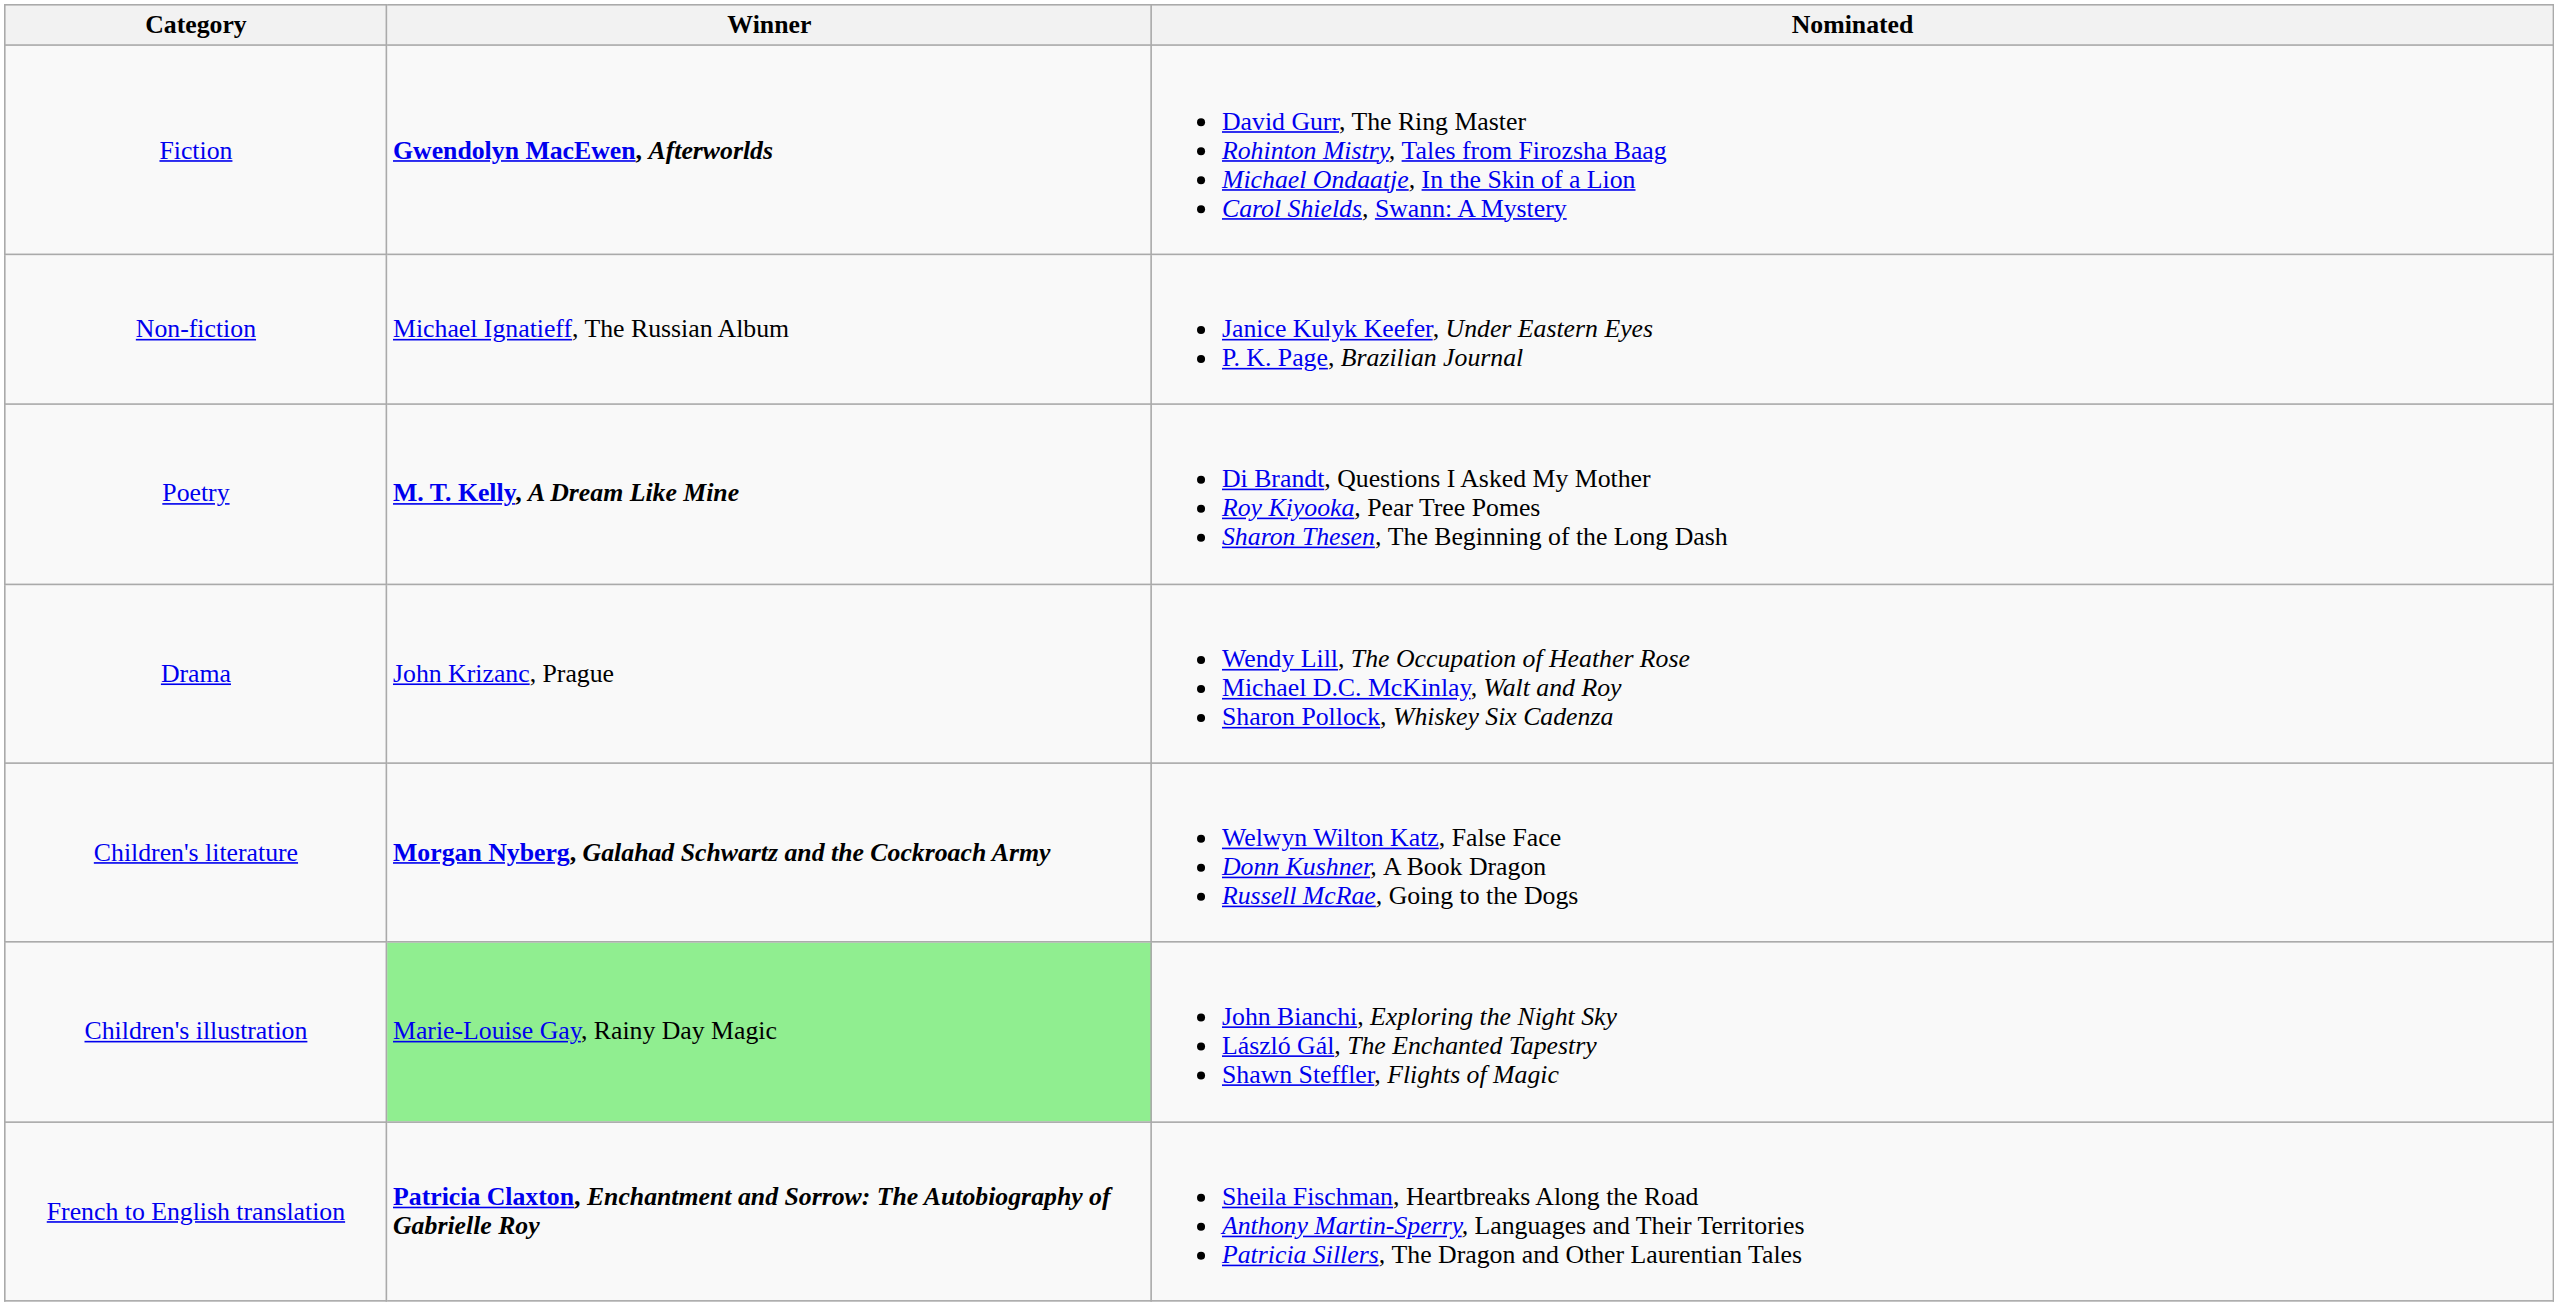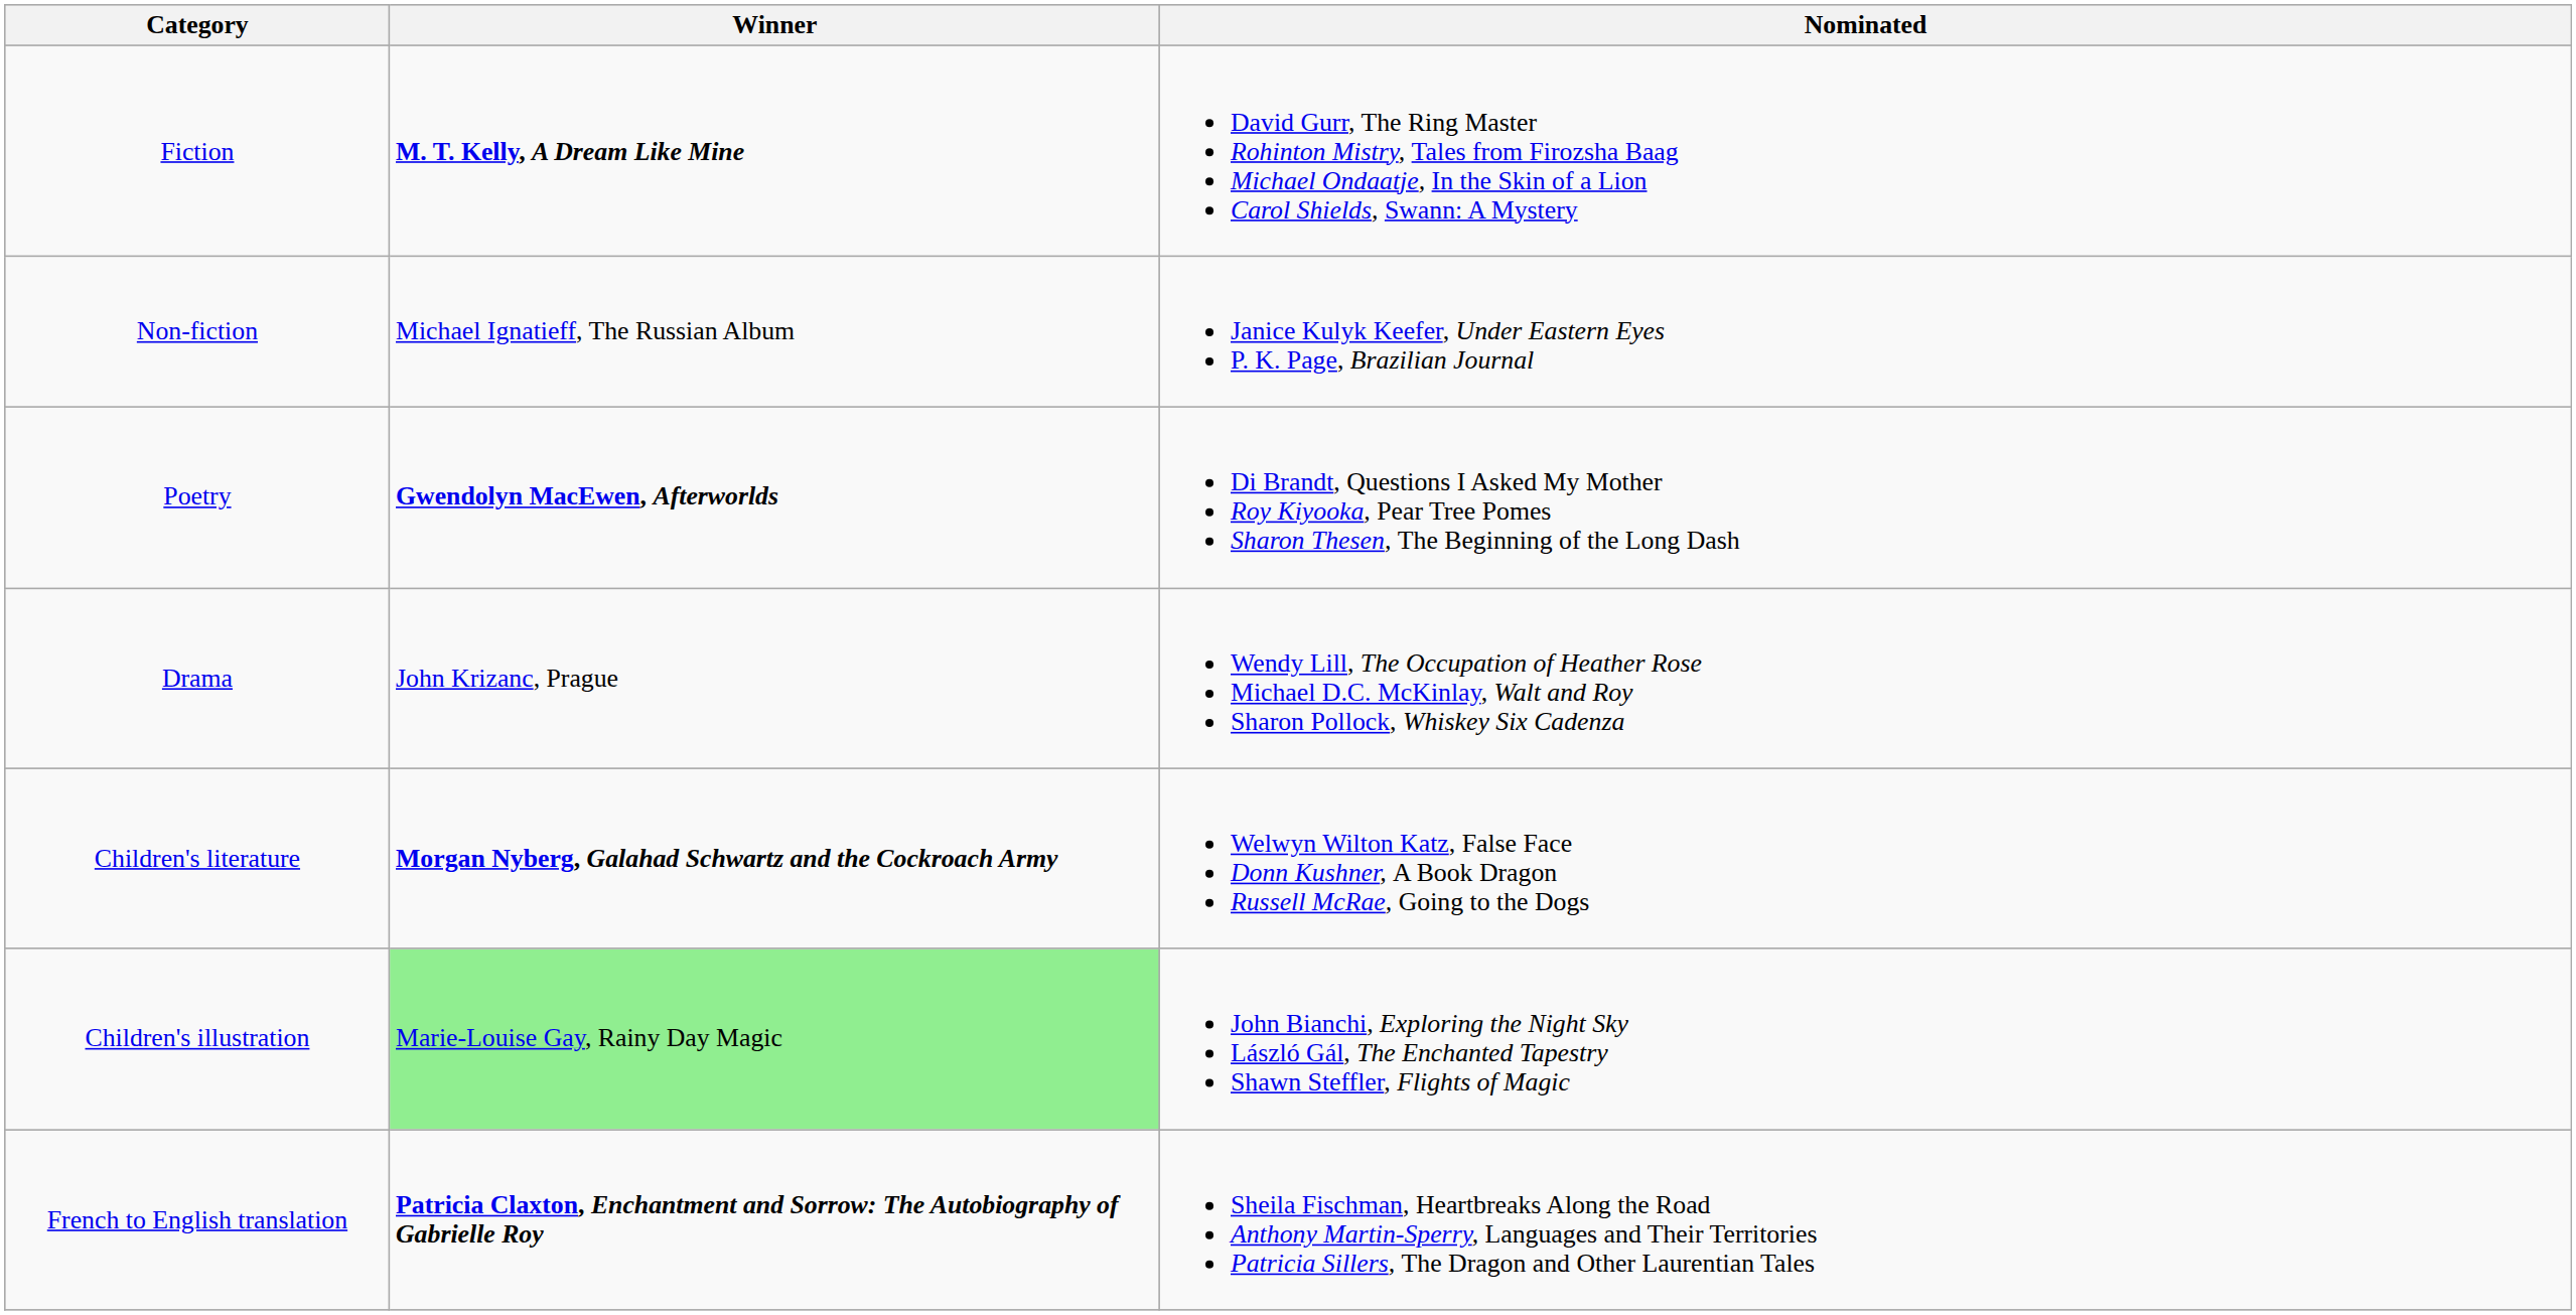Fiction | Winner: Gwendolyn MacEwen, Afterworlds -> M. T. Kelly, A Dream Like Mine
Poetry | Winner: M. T. Kelly, A Dream Like Mine -> Gwendolyn MacEwen, Afterworlds
